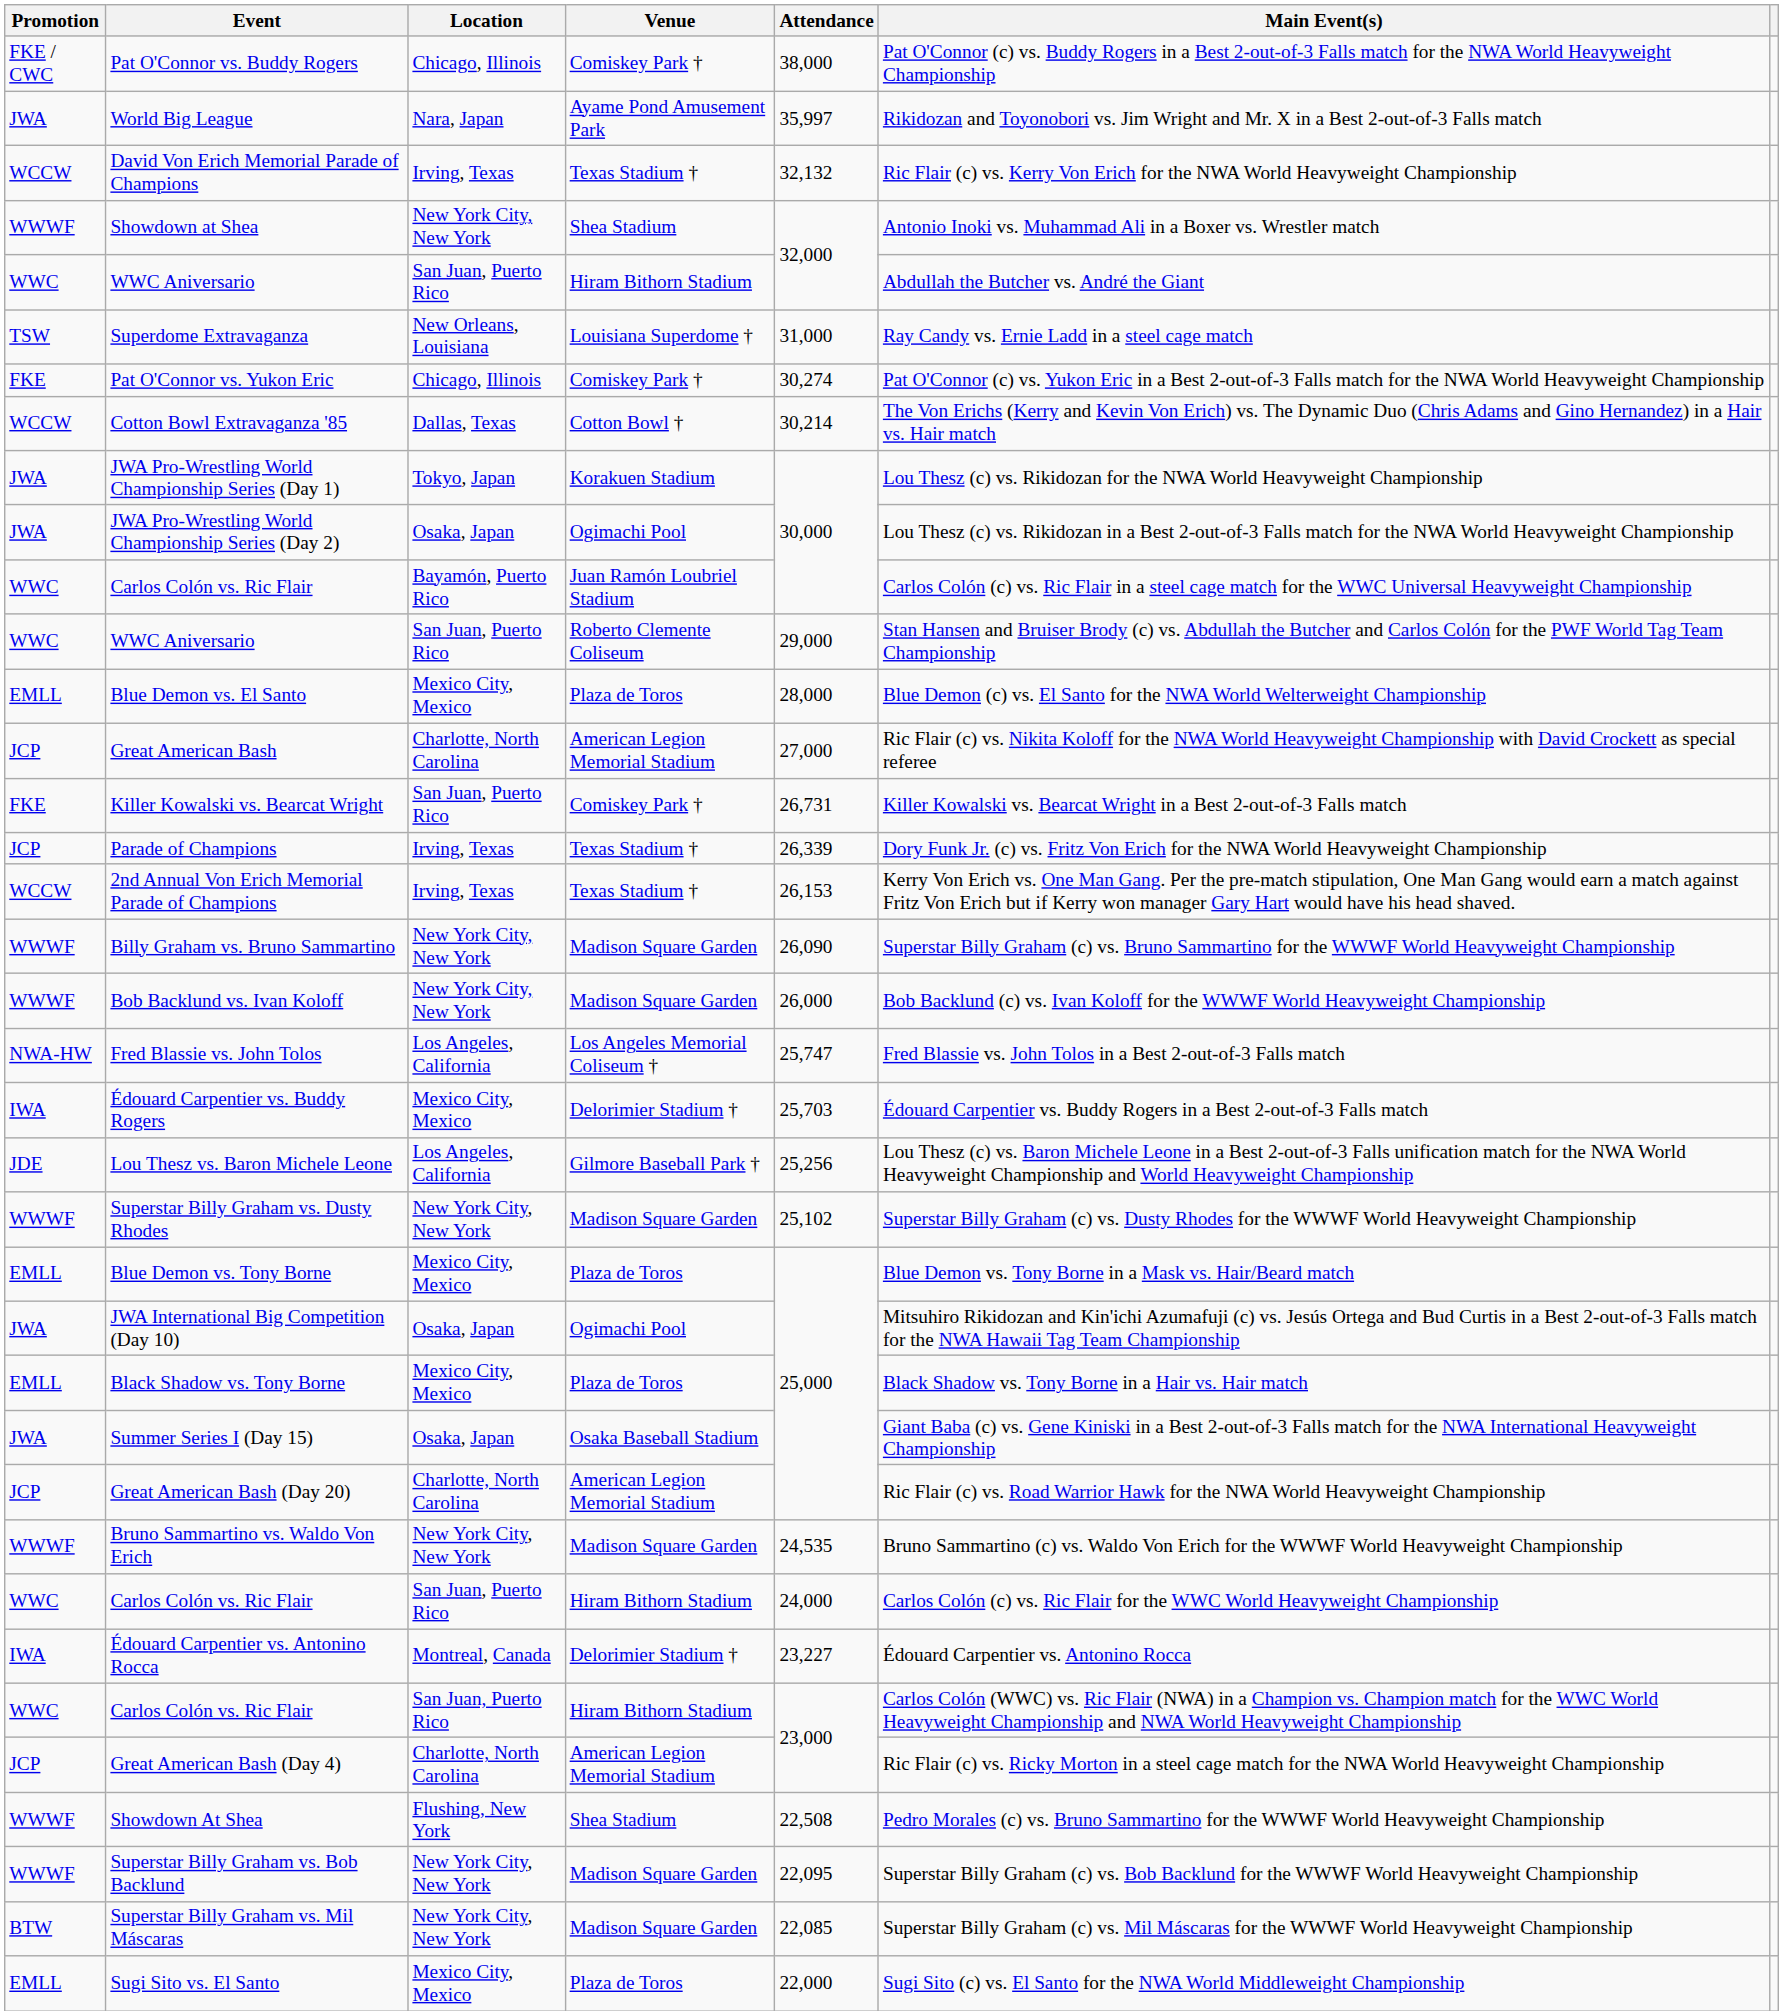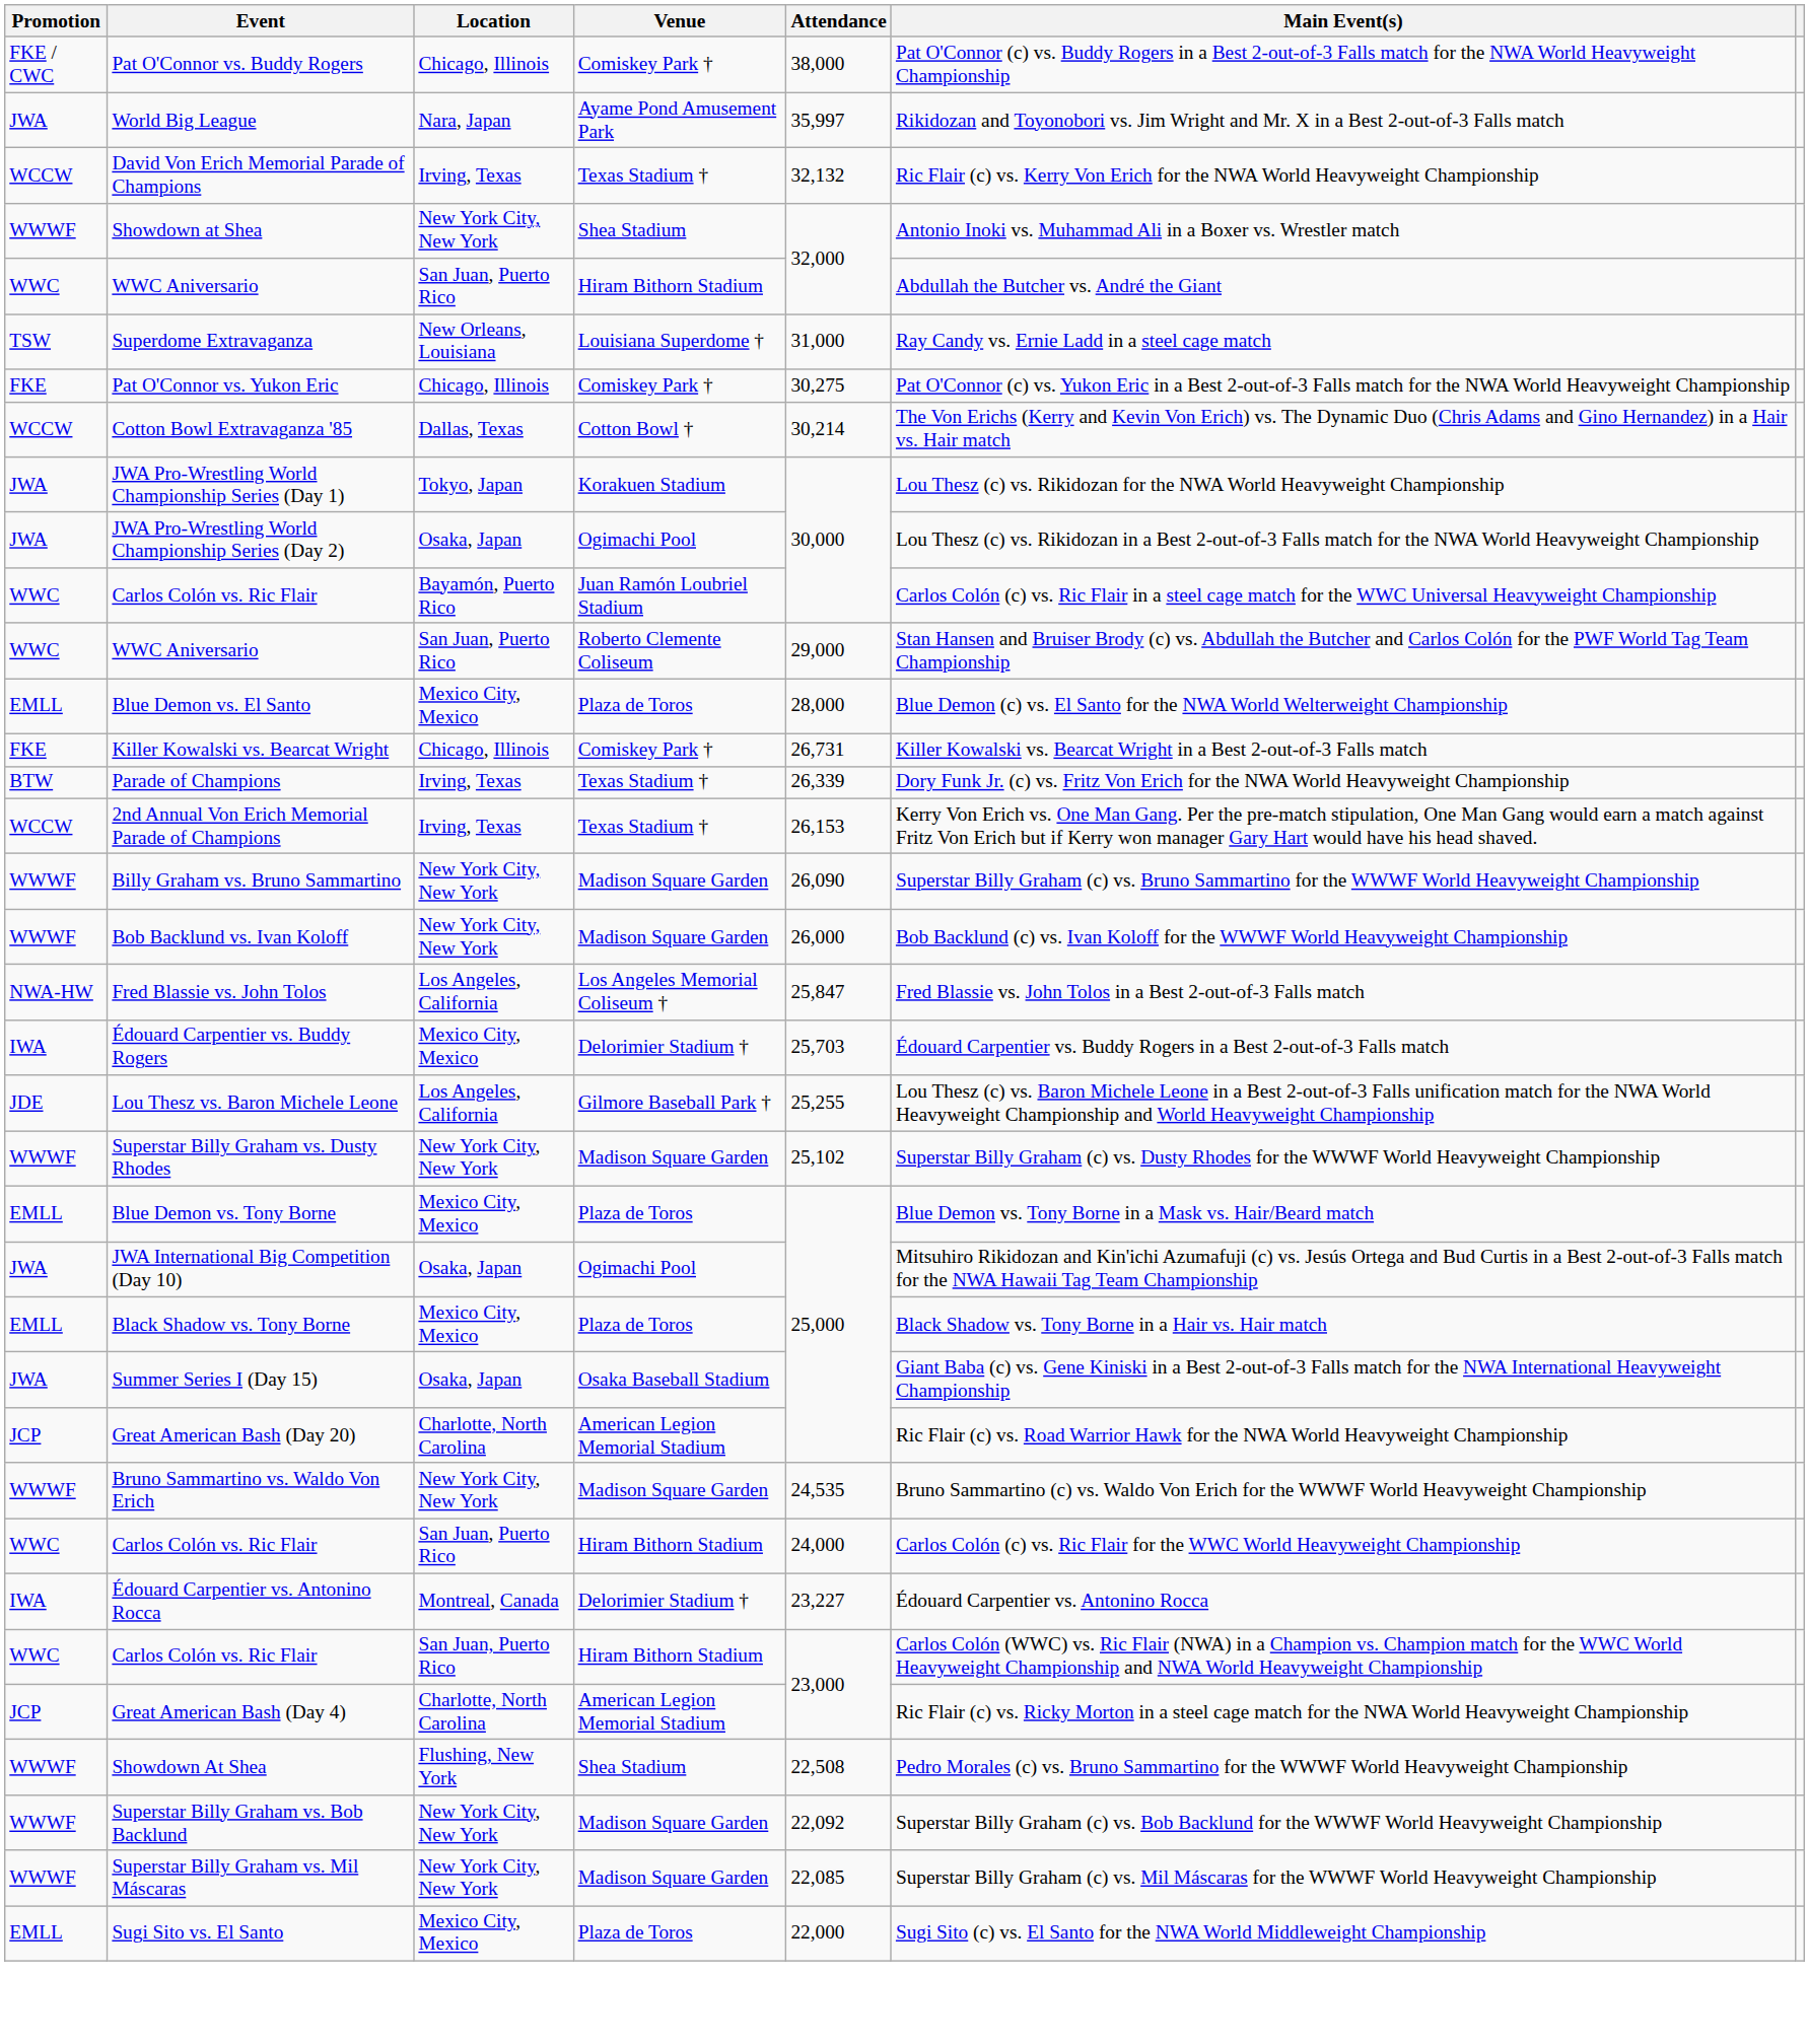Pat O'Connor vs. Yukon Eric | Attendance: 30,274 -> 30,275
- row: JCP | Great American Bash | Charlotte, North Carolina | American Legion Memorial Stadium | 27,000 | Ric Flair (c) vs. Nikita Koloff for the NWA World Heavyweight Championship with David Crockett as special referee
Killer Kowalski vs. Bearcat Wright | Location: San Juan, Puerto Rico -> Chicago, Illinois
Parade of Champions | Promotion: JCP -> BTW
Fred Blassie vs. John Tolos | Attendance: 25,747 -> 25,847
Lou Thesz vs. Baron Michele Leone | Attendance: 25,256 -> 25,255
Superstar Billy Graham vs. Bob Backlund | Attendance: 22,095 -> 22,092
Superstar Billy Graham vs. Mil Máscaras | Promotion: BTW -> WWWF
